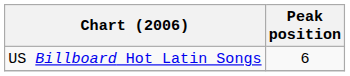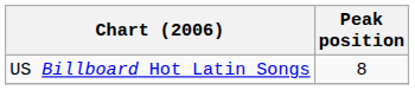US Billboard Hot Latin Songs | Peak position: 6 -> 8
